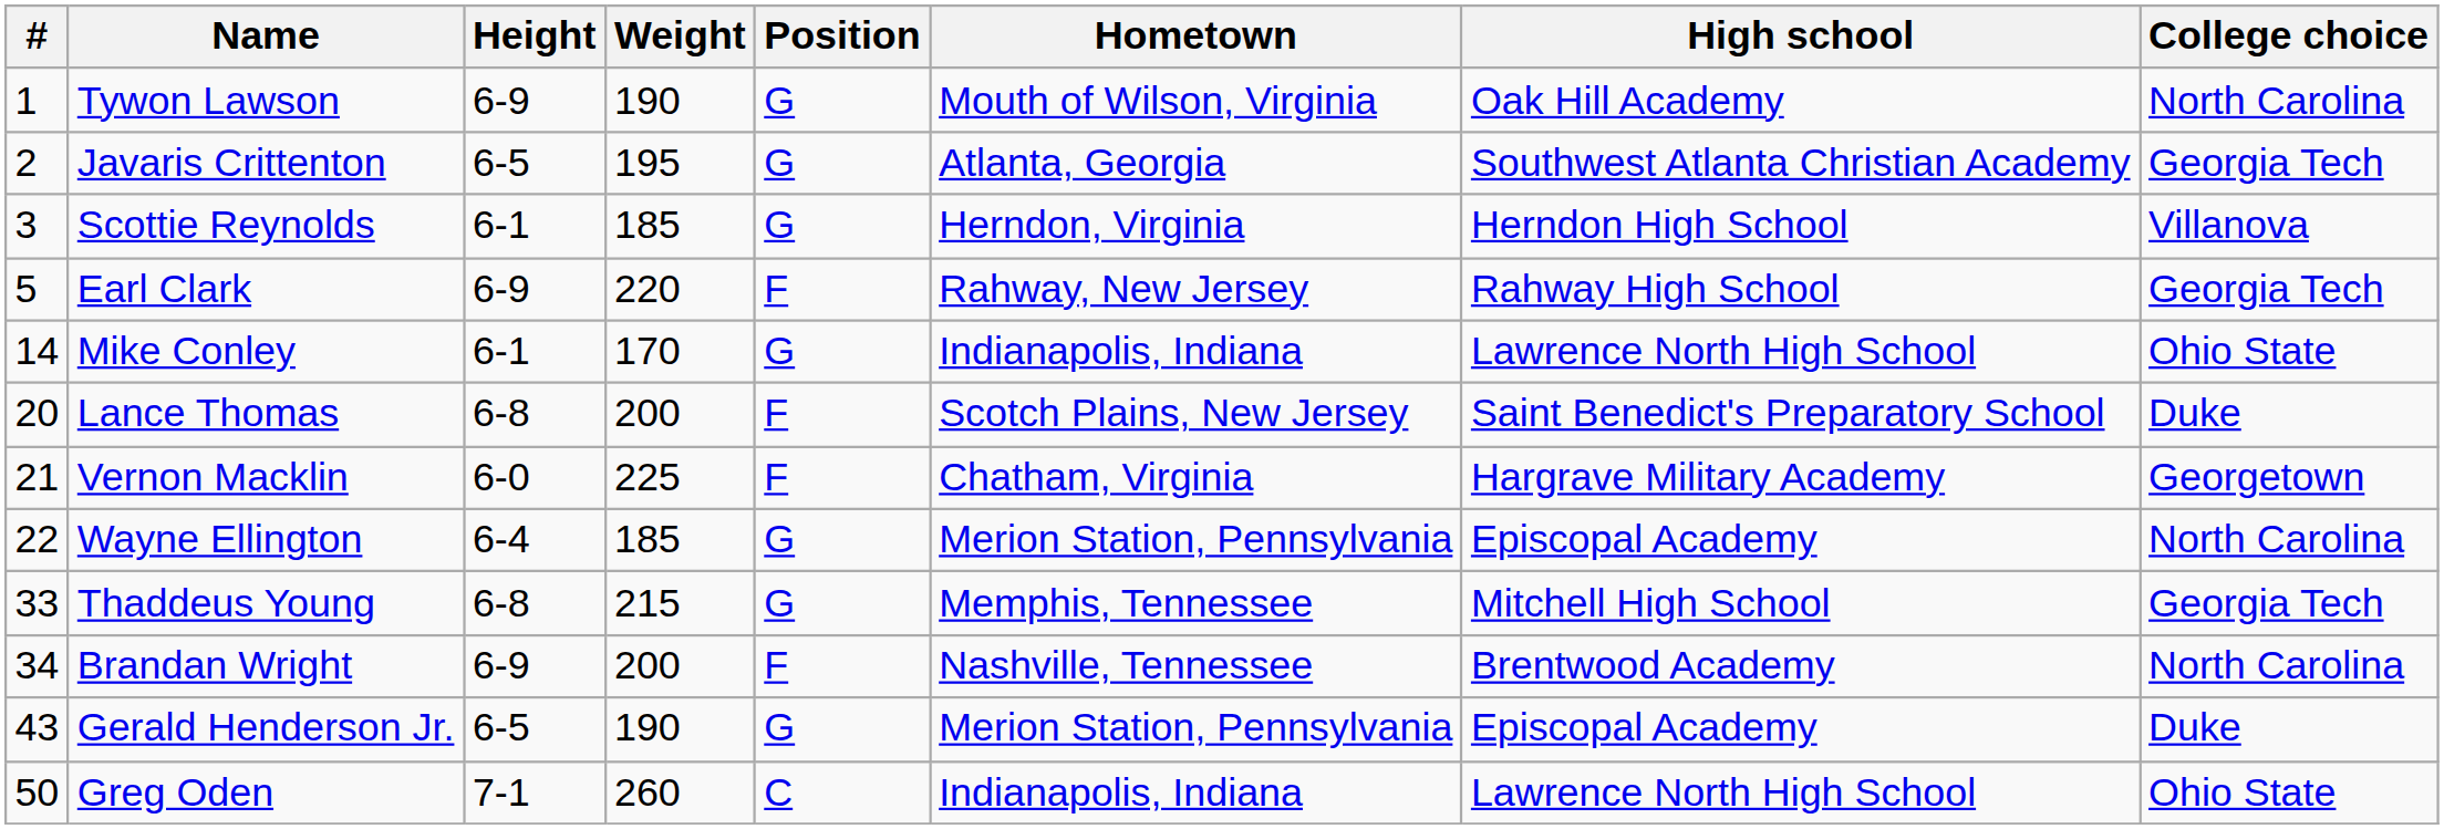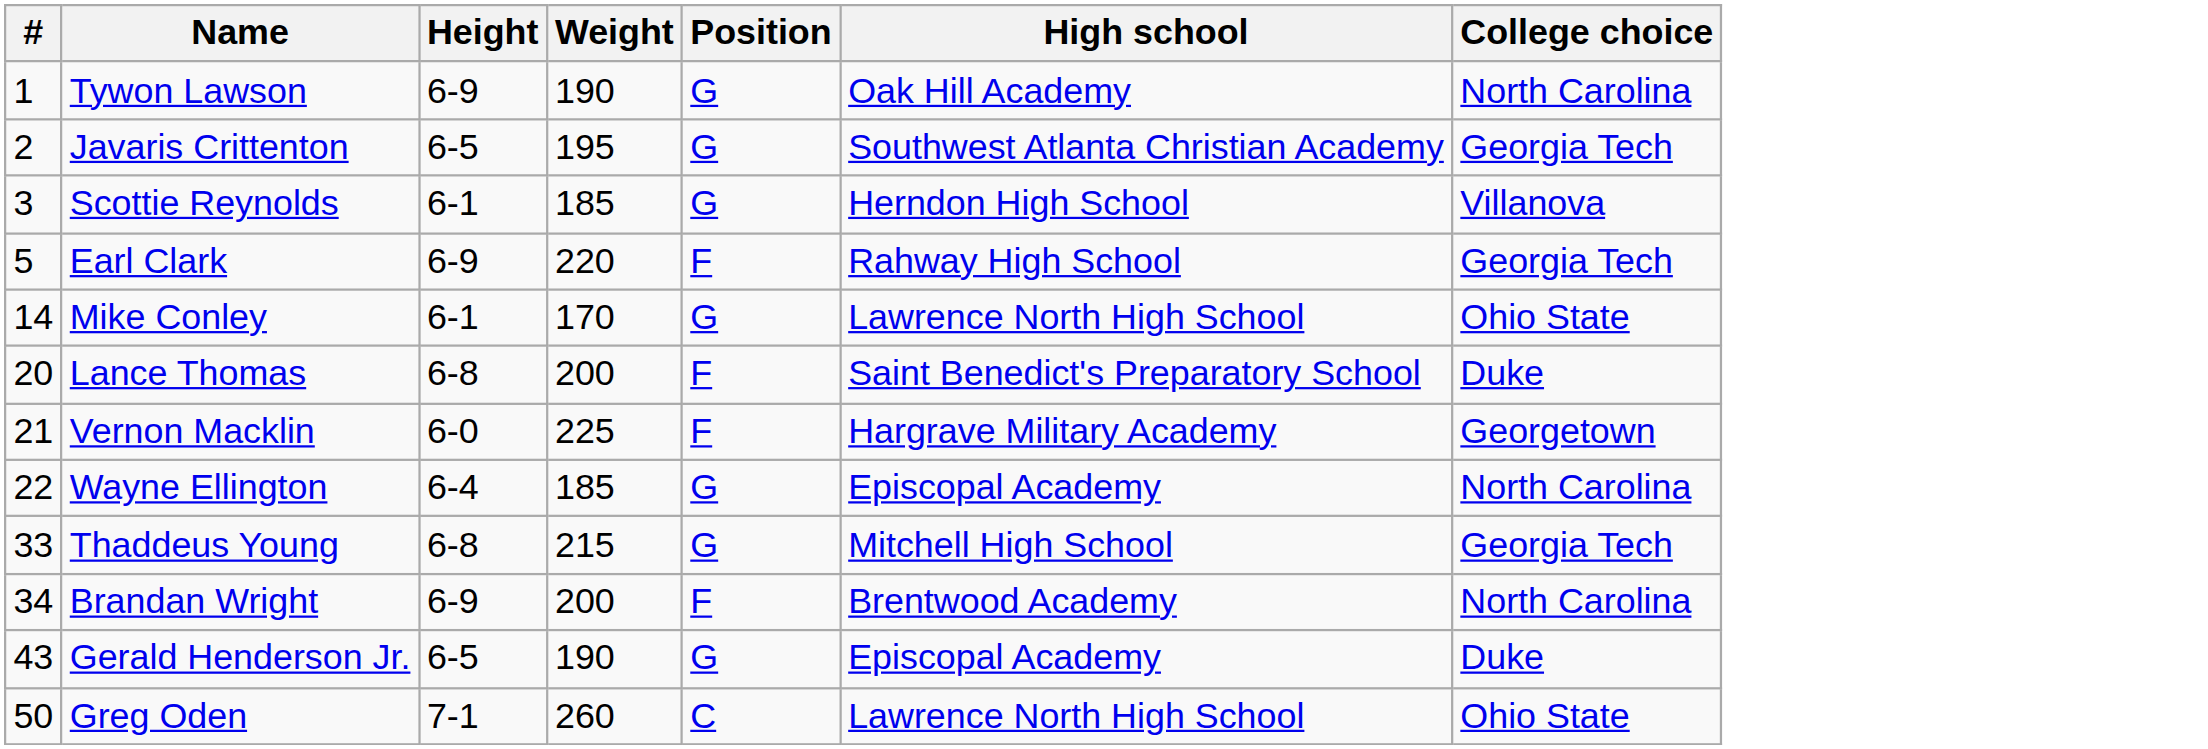- column: Hometown | Mouth of Wilson, Virginia | Atlanta, Georgia | Herndon, Virginia | Rahway, New Jersey | Indianapolis, Indiana | Scotch Plains, New Jersey | Chatham, Virginia | Merion Station, Pennsylvania | Memphis, Tennessee | Nashville, Tennessee | Merion Station, Pennsylvania | Indianapolis, Indiana
